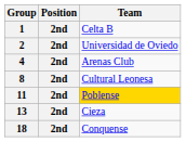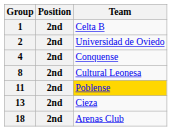4 | Team: Arenas Club -> Conquense
18 | Team: Conquense -> Arenas Club
